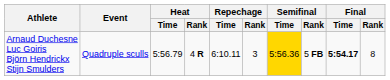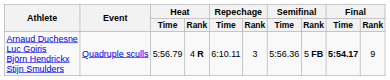Arnaud Duchesne Luc Goiris Björn Hendrickx Stijn Smulders | Semifinal / Time: gold background -> no background
Arnaud Duchesne Luc Goiris Björn Hendrickx Stijn Smulders | Final / Rank: 8 -> 9
